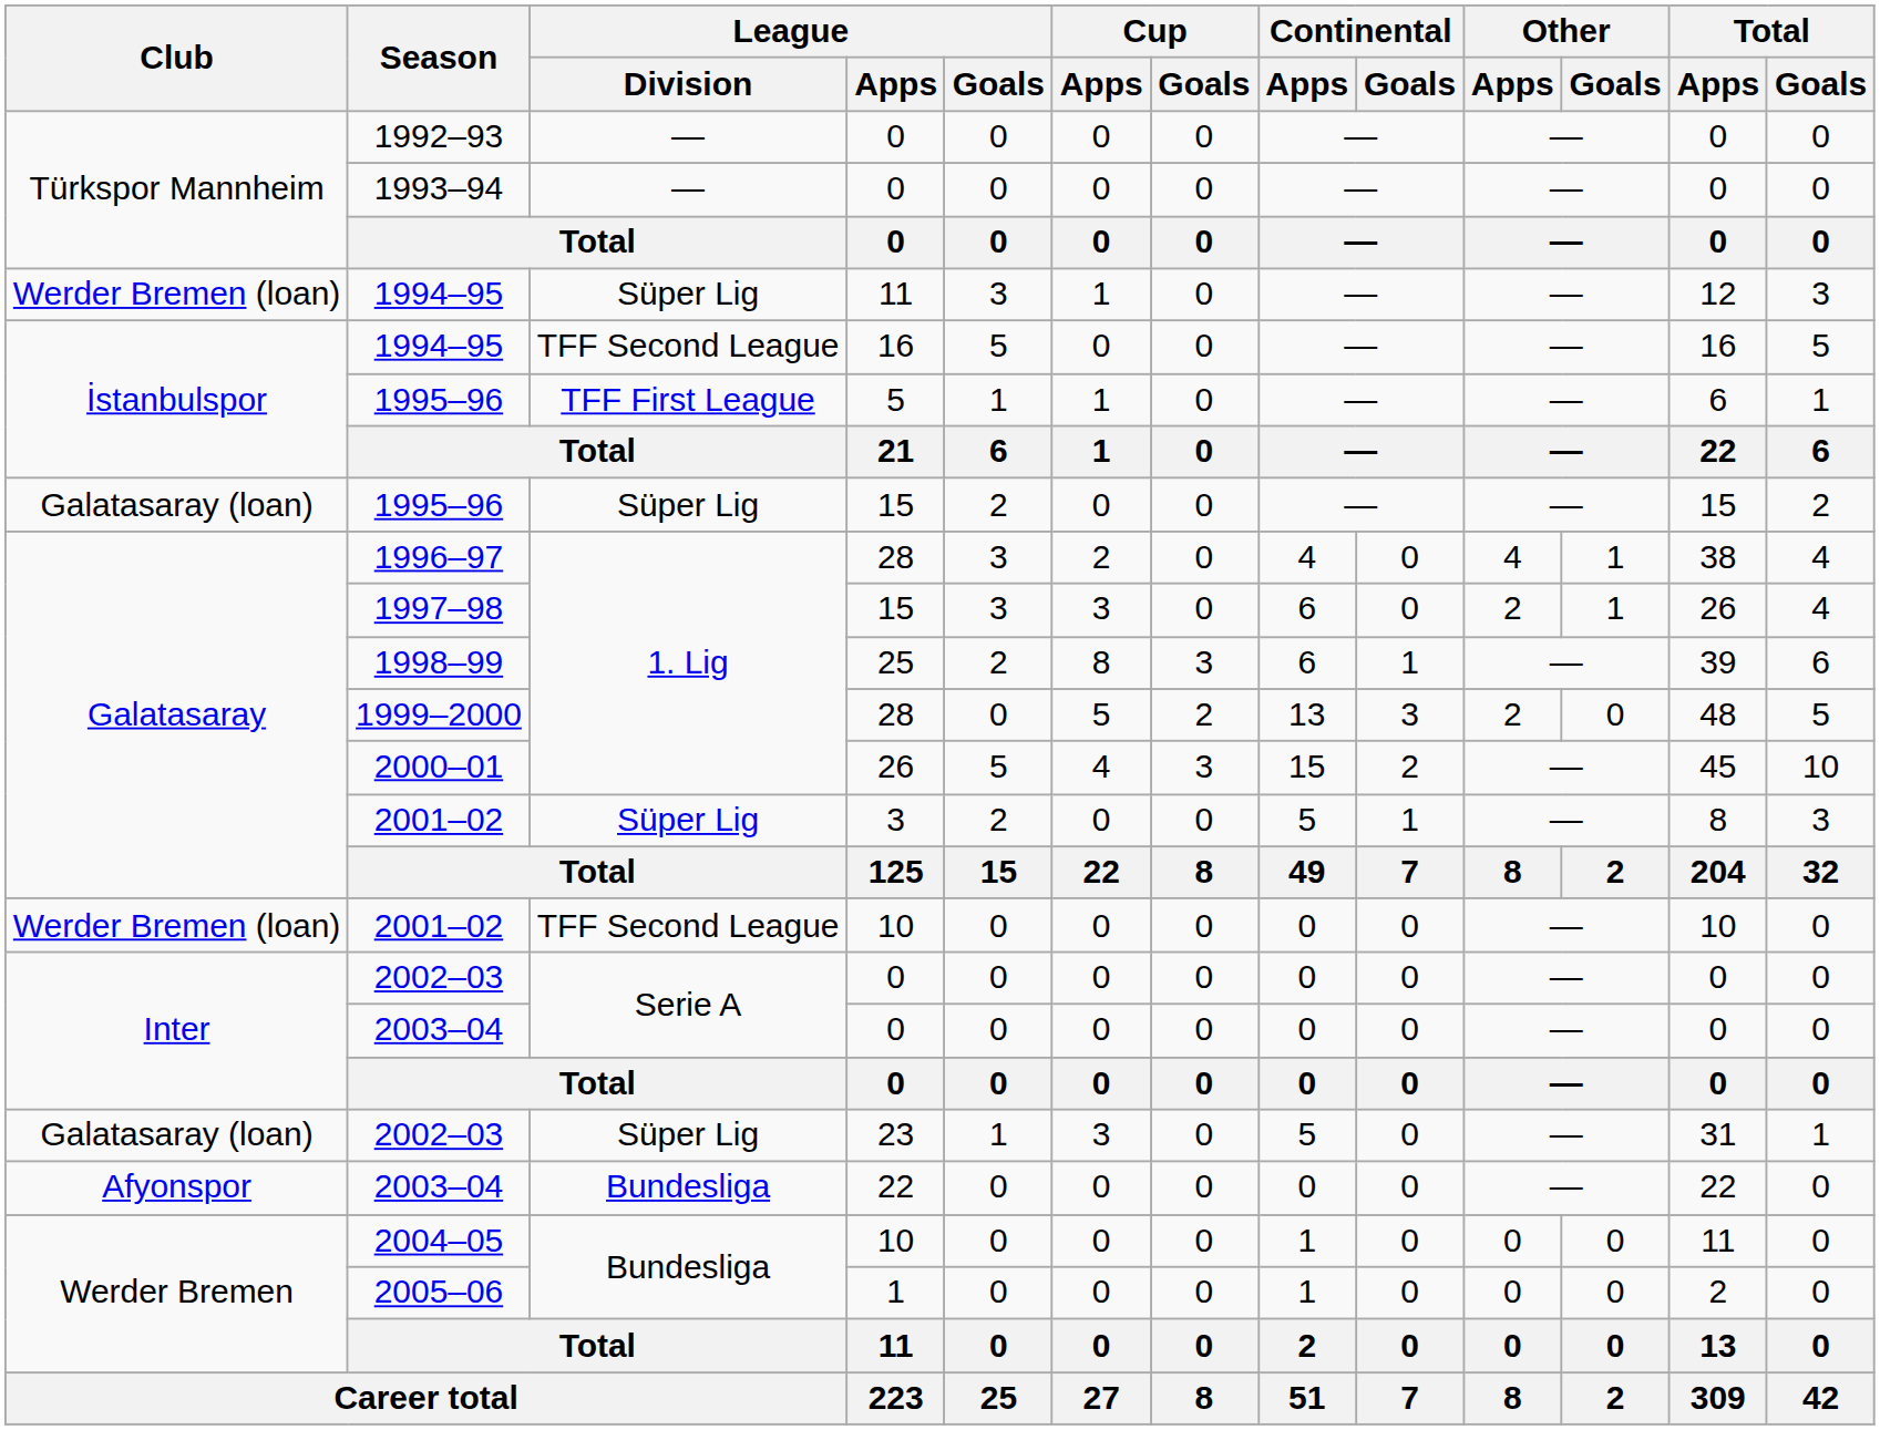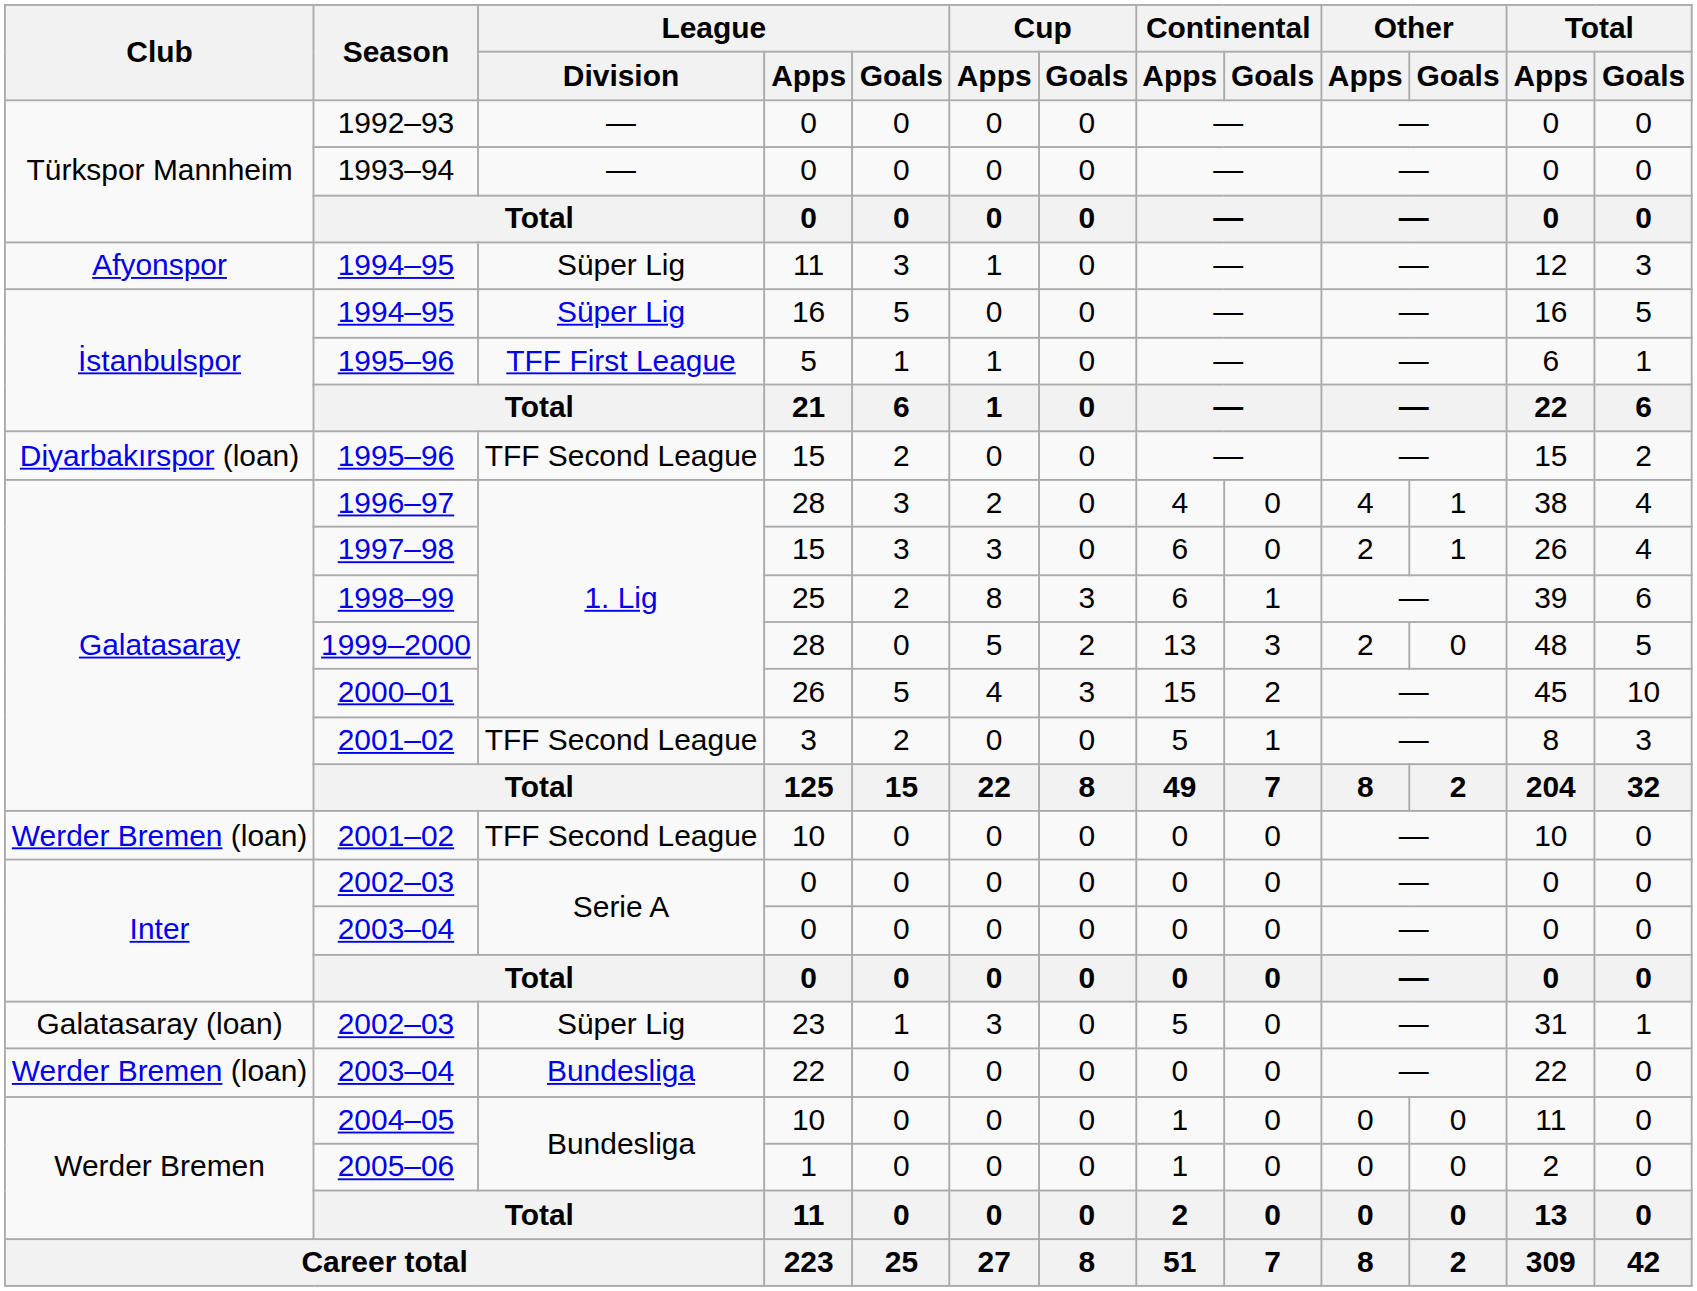1994–95 / 11 | Club: Werder Bremen (loan) -> Afyonspor
1994–95 / 16 | League / Division: TFF Second League -> Süper Lig
1995–96 / 15 | Club: Galatasaray (loan) -> Diyarbakırspor (loan)
1995–96 / 15 | League / Division: Süper Lig -> TFF Second League
2001–02 / 3 | League / Division: Süper Lig -> TFF Second League
2003–04 / 22 | Club: Afyonspor -> Werder Bremen (loan)
